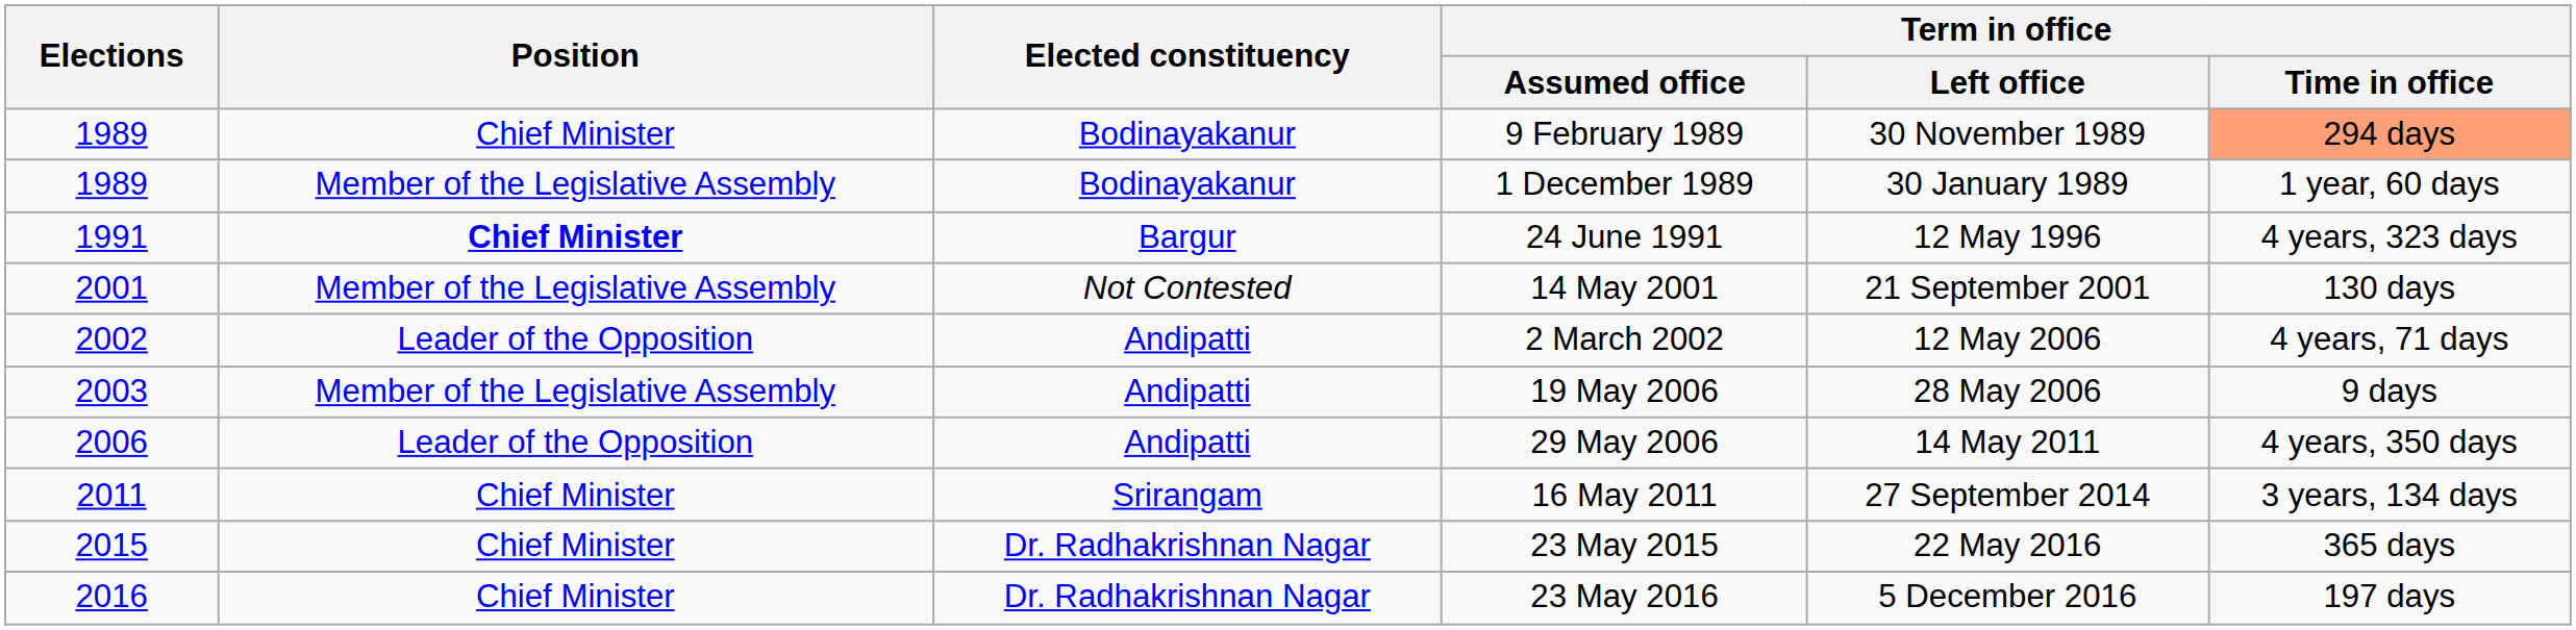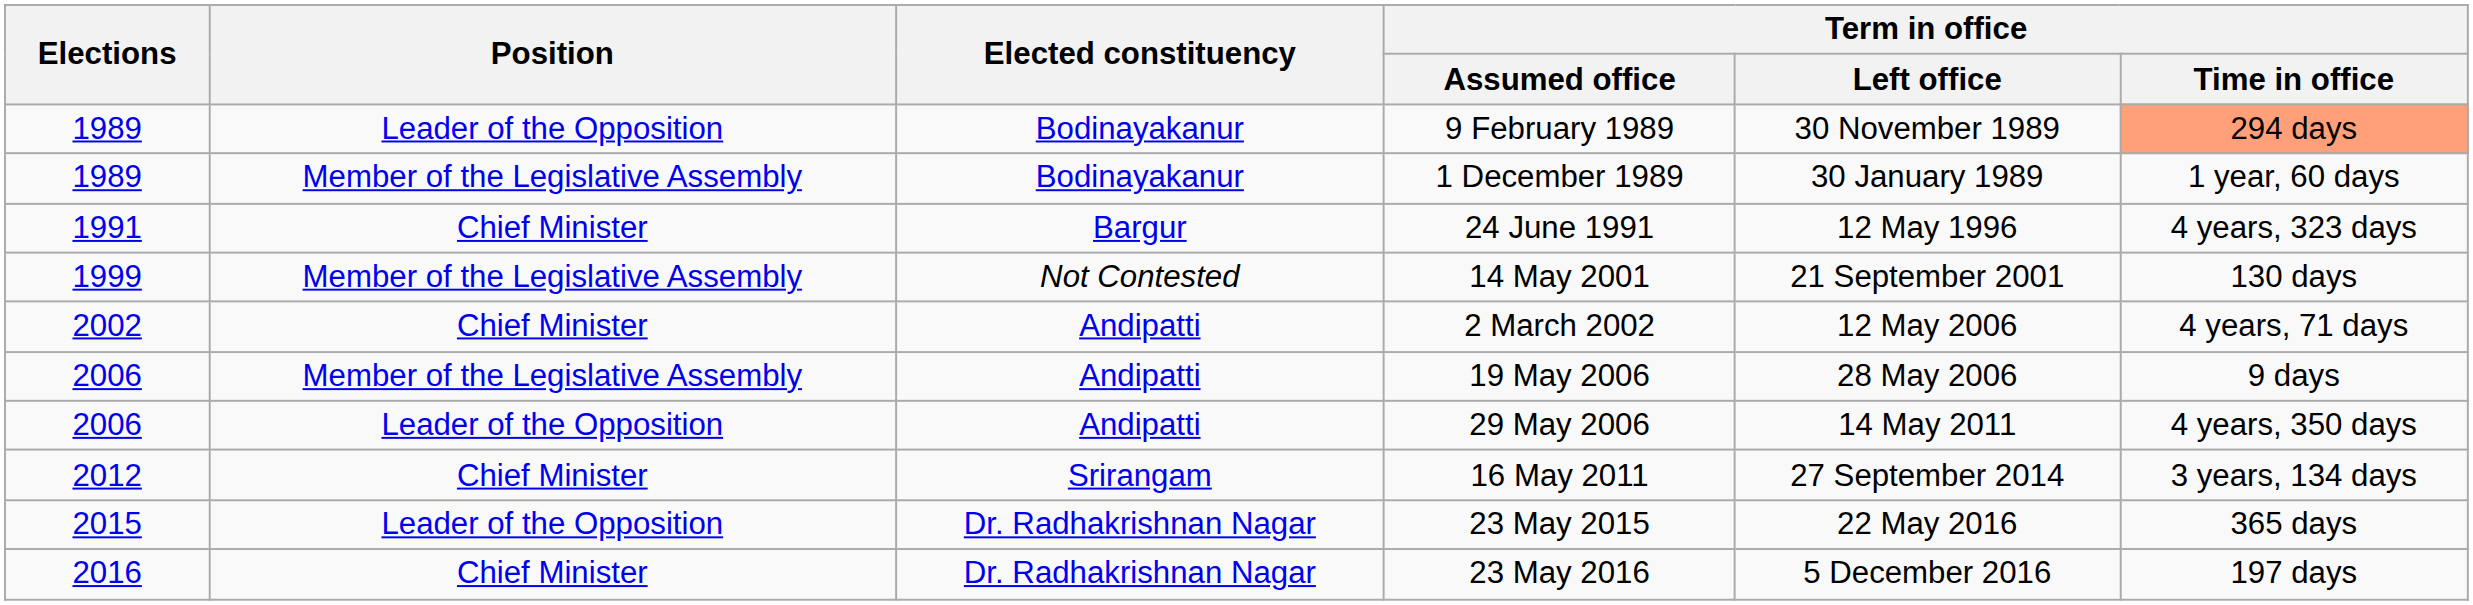9 February 1989 | Position: Chief Minister -> Leader of the Opposition
24 June 1991 | Position: bold -> normal
14 May 2001 | Elections: 2001 -> 1999
2 March 2002 | Position: Leader of the Opposition -> Chief Minister
19 May 2006 | Elections: 2003 -> 2006
16 May 2011 | Elections: 2011 -> 2012
23 May 2015 | Position: Chief Minister -> Leader of the Opposition
